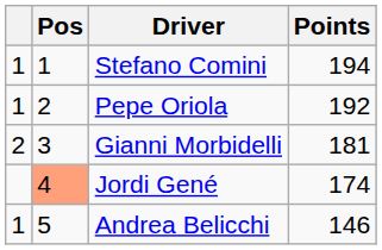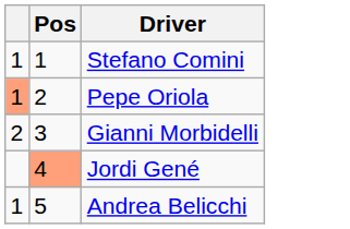- column: Points | 194 | 192 | 181 | 174 | 146
Pepe Oriola | column 1: no background -> lightsalmon background
